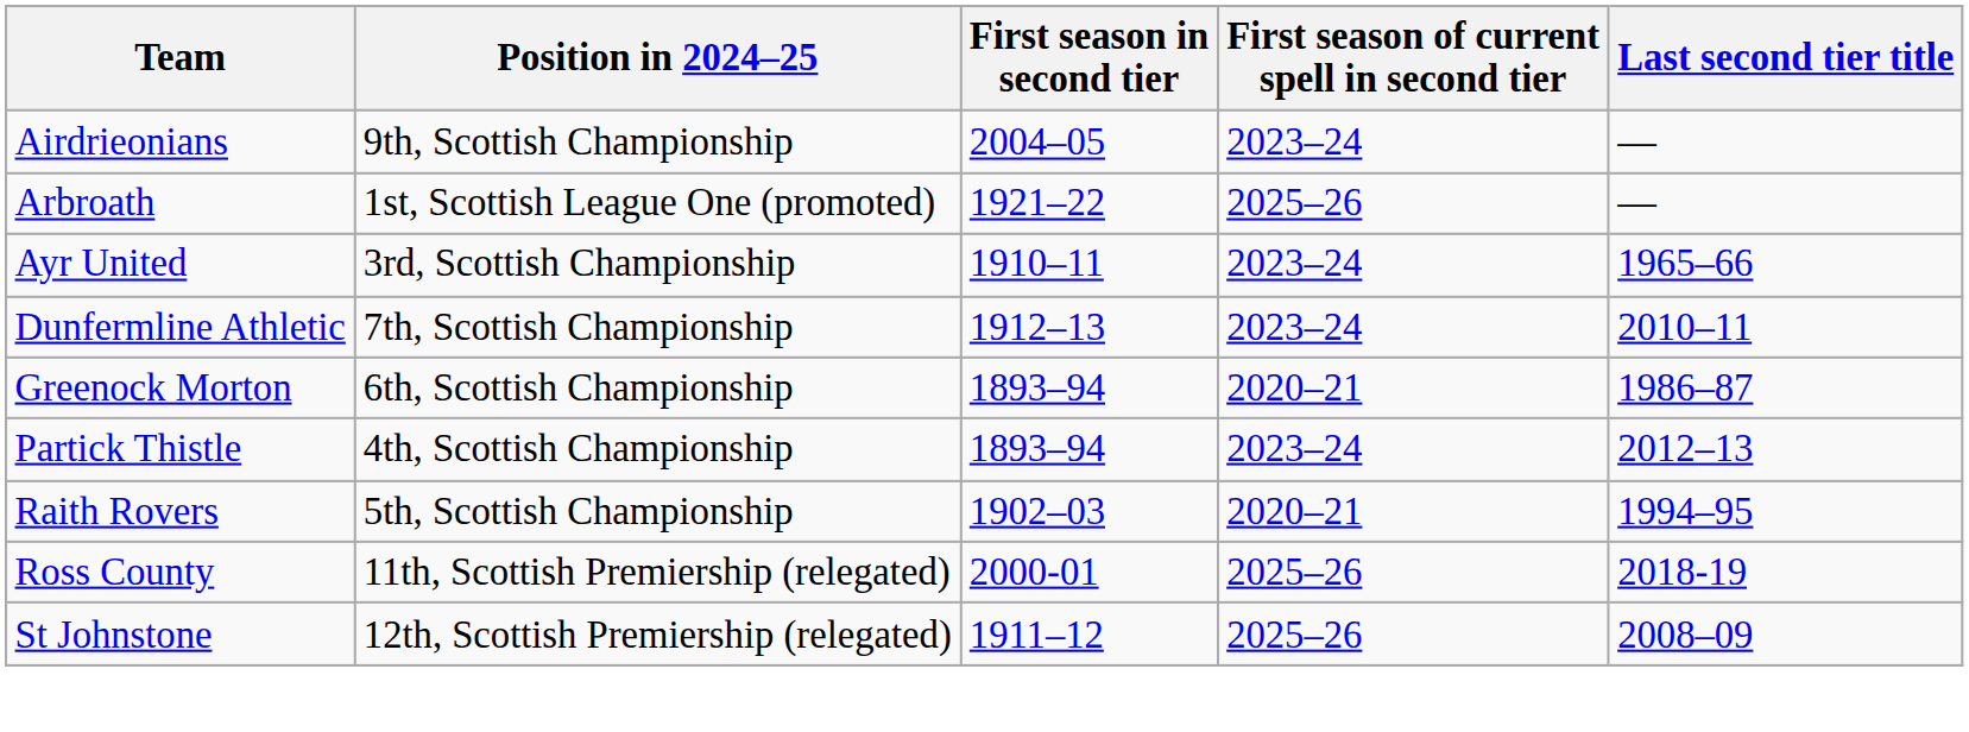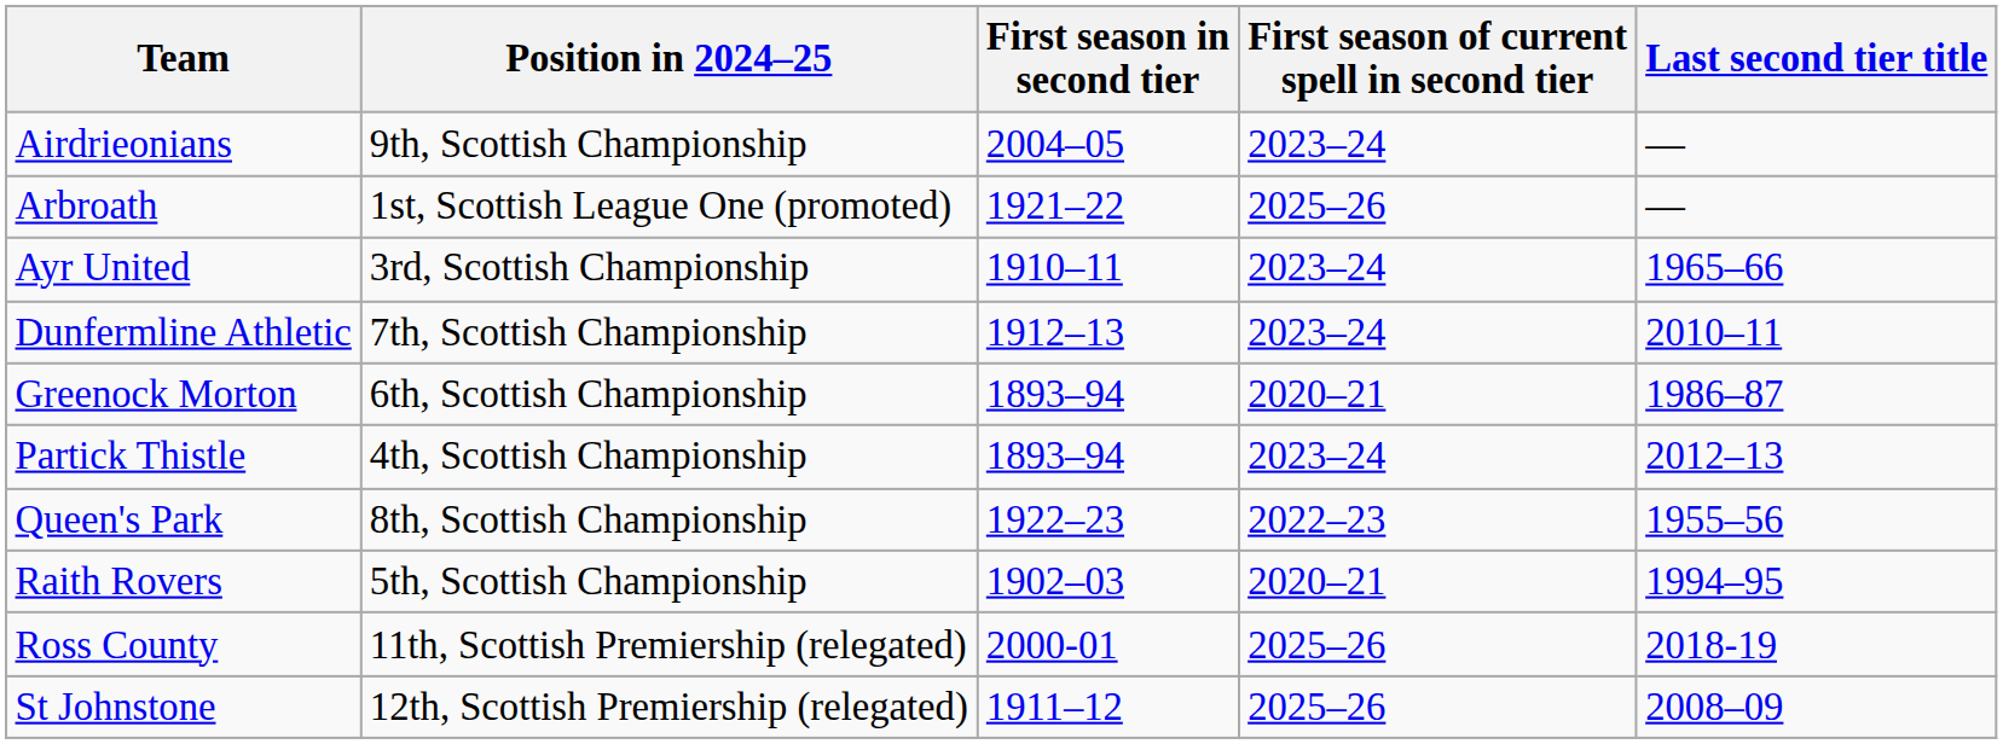+ row: Queen's Park | 8th, Scottish Championship | 1922–23 | 2022–23 | 1955–56
